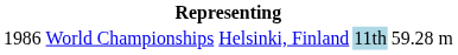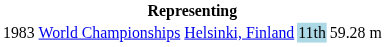World Championships | column 1: 1986 -> 1983
